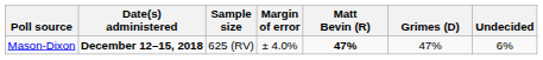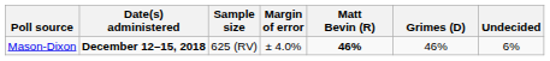Mason-Dixon | Matt Bevin (R): 47% -> 46%
Mason-Dixon | Grimes (D): 47% -> 46%
